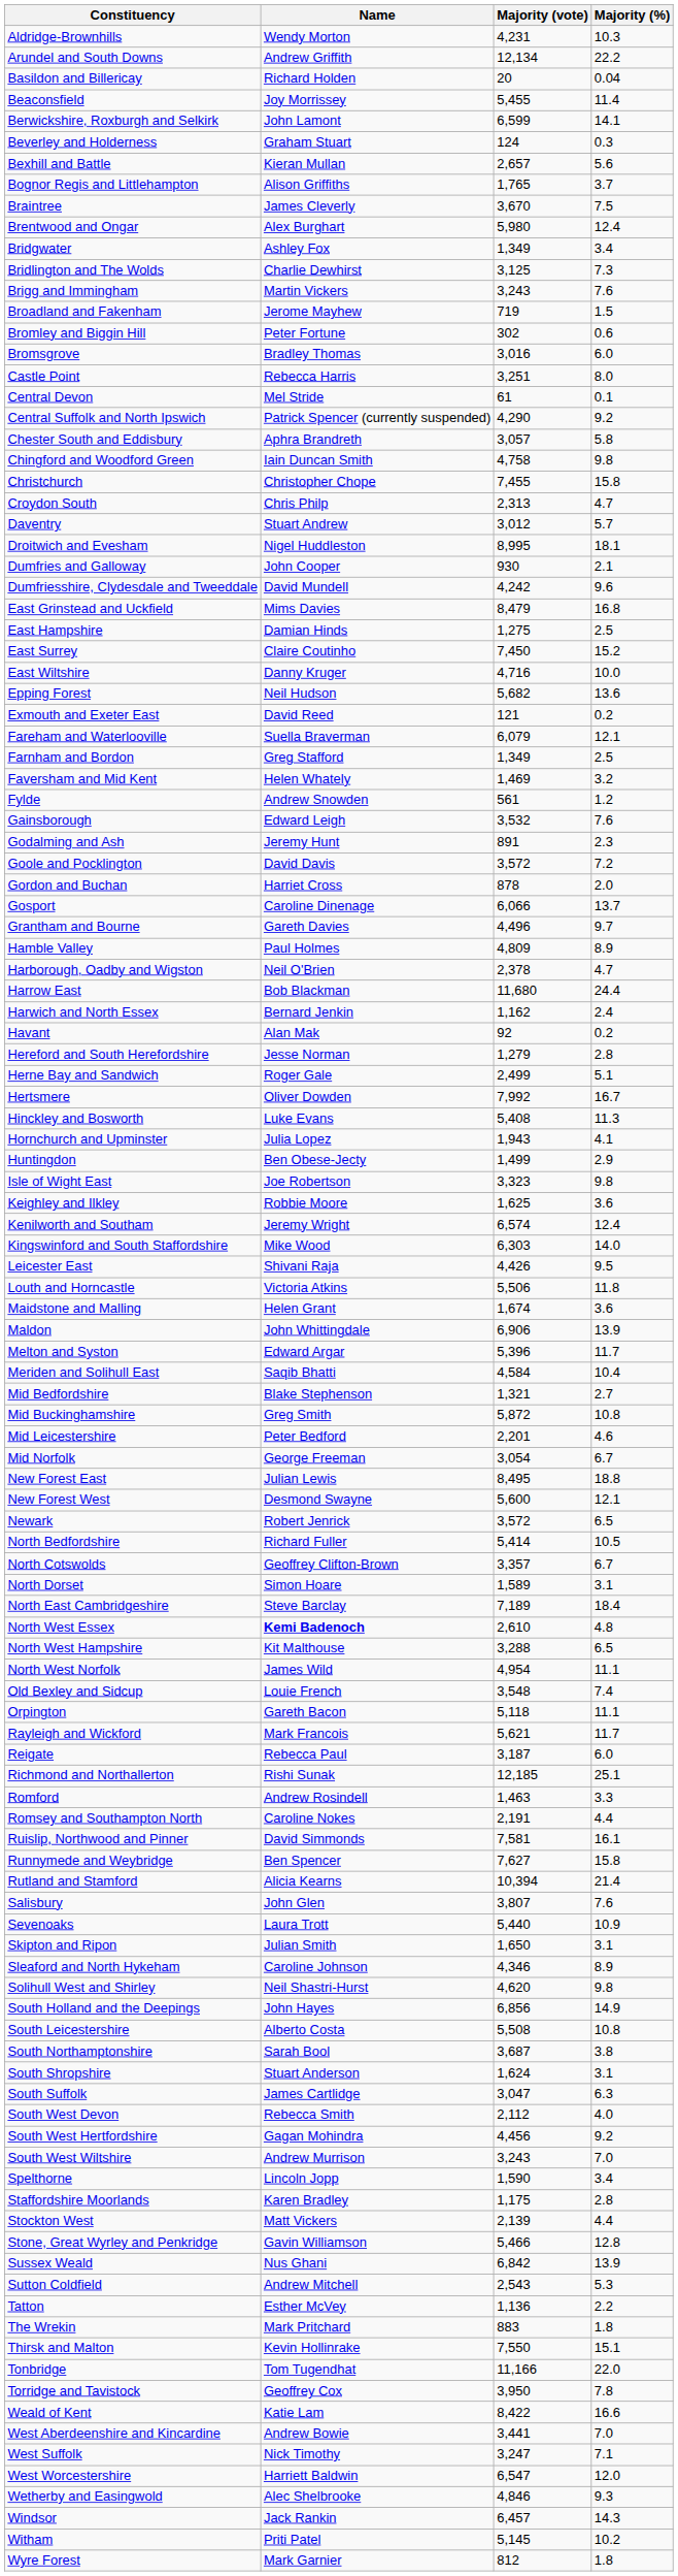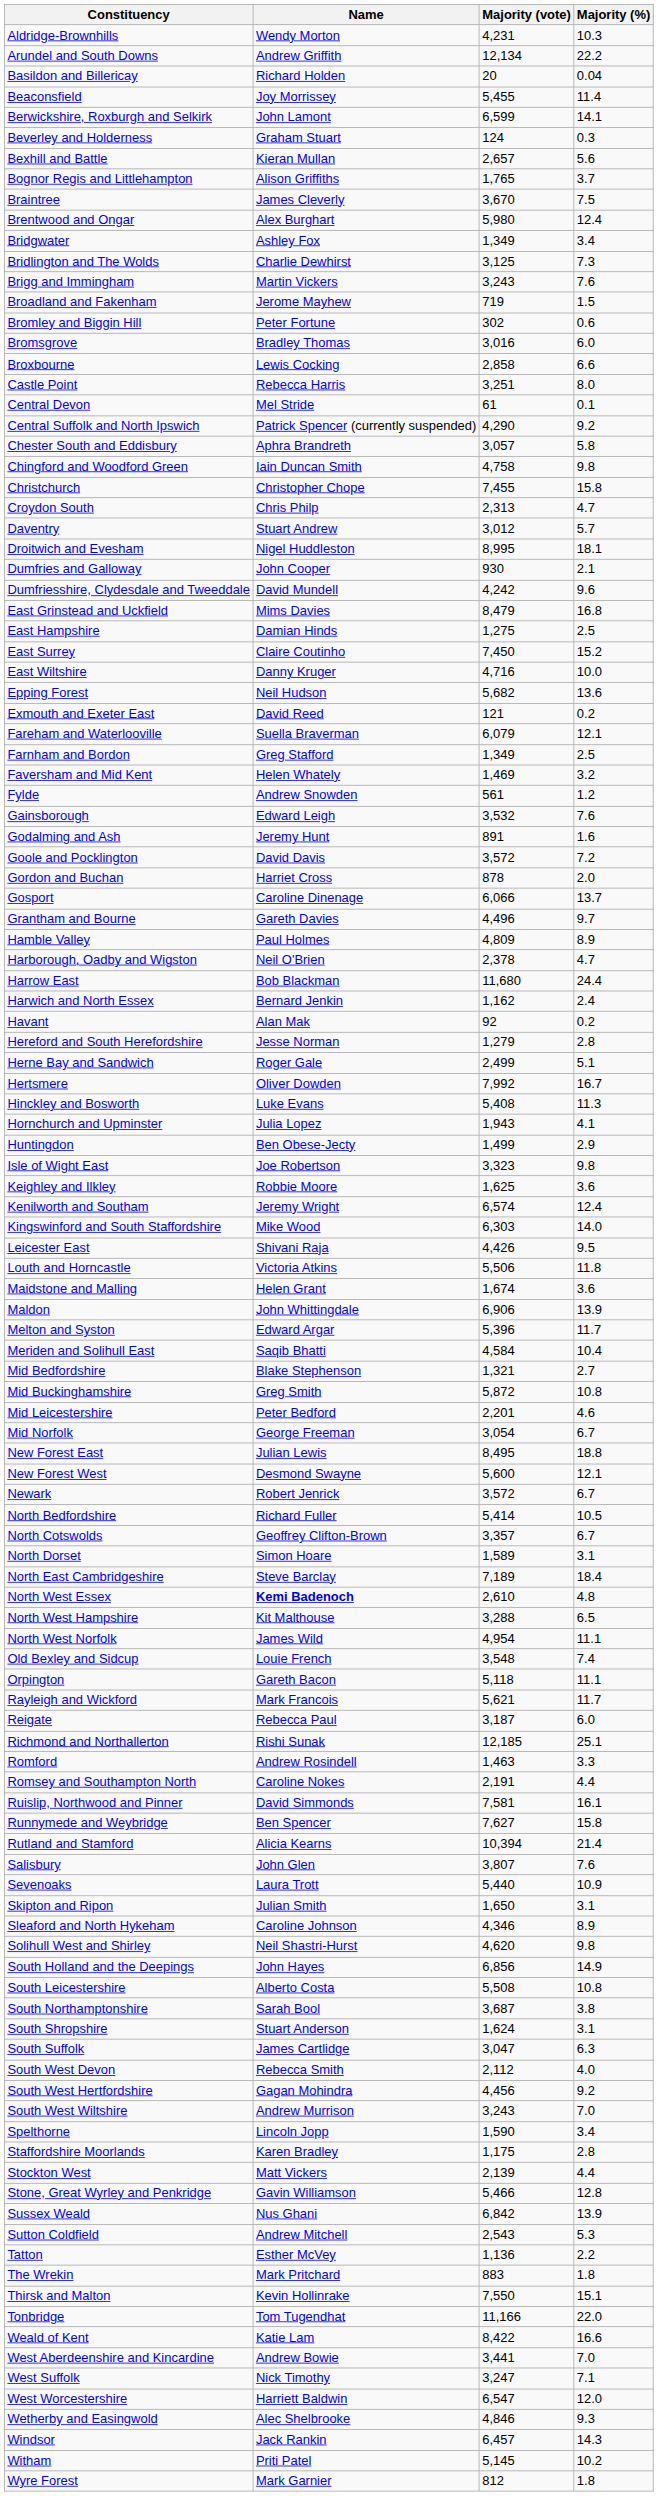+ row: Broxbourne | Lewis Cocking | 2,858 | 6.6
Godalming and Ash | Majority (%): 2.3 -> 1.6
Newark | Majority (%): 6.5 -> 6.7
- row: Torridge and Tavistock | Geoffrey Cox | 3,950 | 7.8
